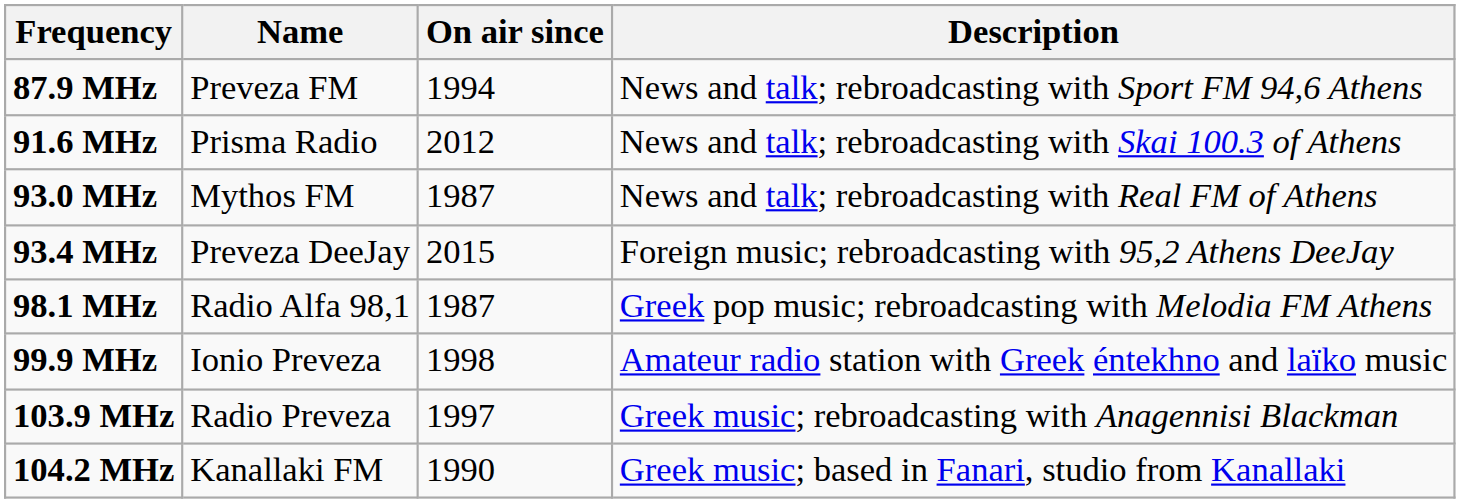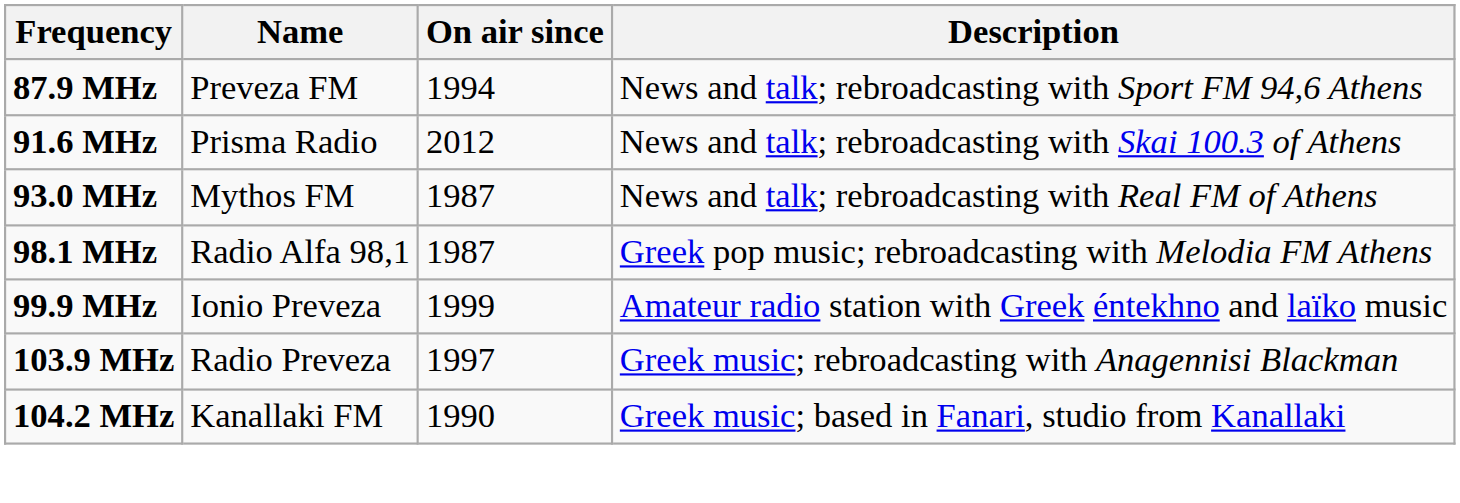- row: 93.4 MHz | Preveza DeeJay | 2015 | Foreign music; rebroadcasting with 95,2 Athens DeeJay
99.9 MHz | On air since: 1998 -> 1999
